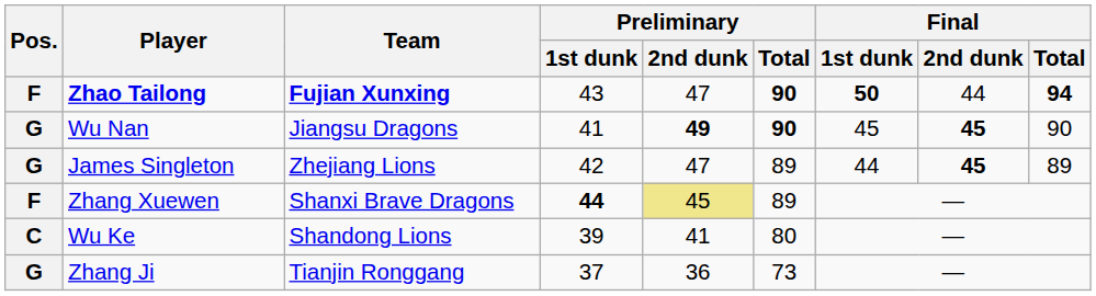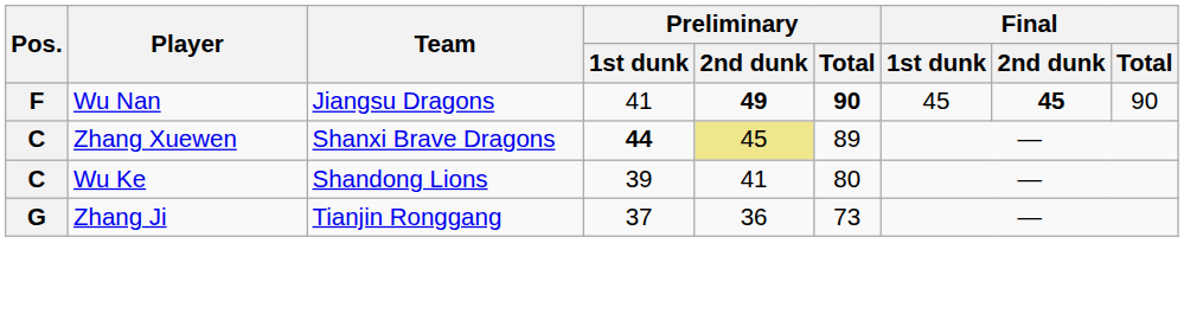- row: F | Zhao Tailong | Fujian Xunxing | 43 | 47 | 90 | 50 | 44 | 94
Wu Nan | Pos.: G -> F
- row: G | James Singleton | Zhejiang Lions | 42 | 47 | 89 | 44 | 45 | 89
Zhang Xuewen | Pos.: F -> C
